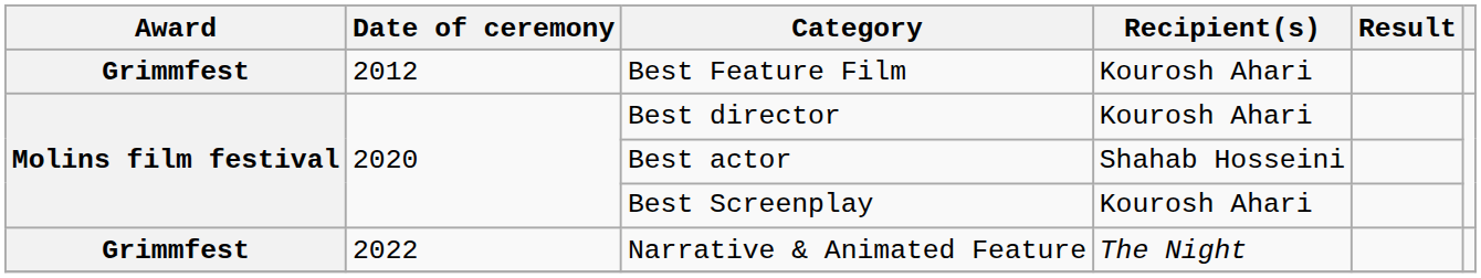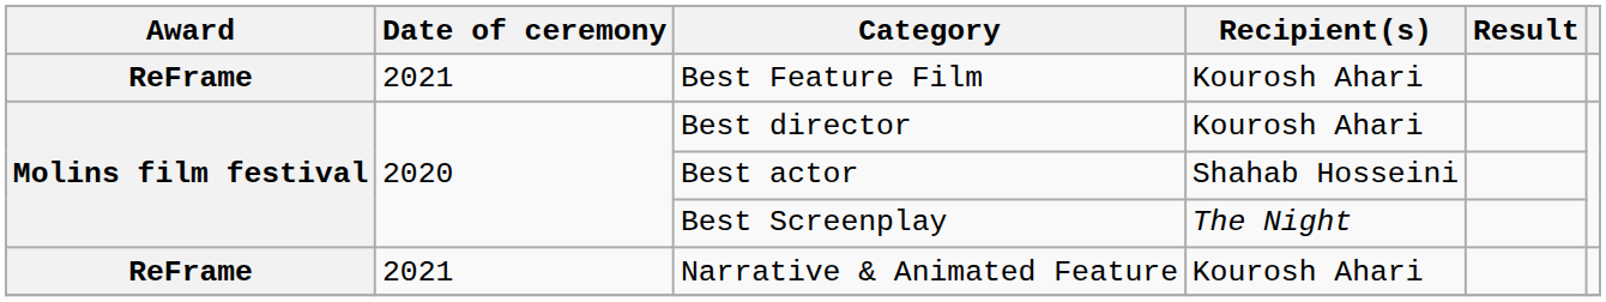Best Feature Film | Award: Grimmfest -> ReFrame
Best Feature Film | Date of ceremony: 2012 -> 2021
Best Screenplay | Recipient(s): Kourosh Ahari -> The Night
Narrative & Animated Feature | Award: Grimmfest -> ReFrame
Narrative & Animated Feature | Date of ceremony: 2022 -> 2021
Narrative & Animated Feature | Recipient(s): The Night -> Kourosh Ahari
